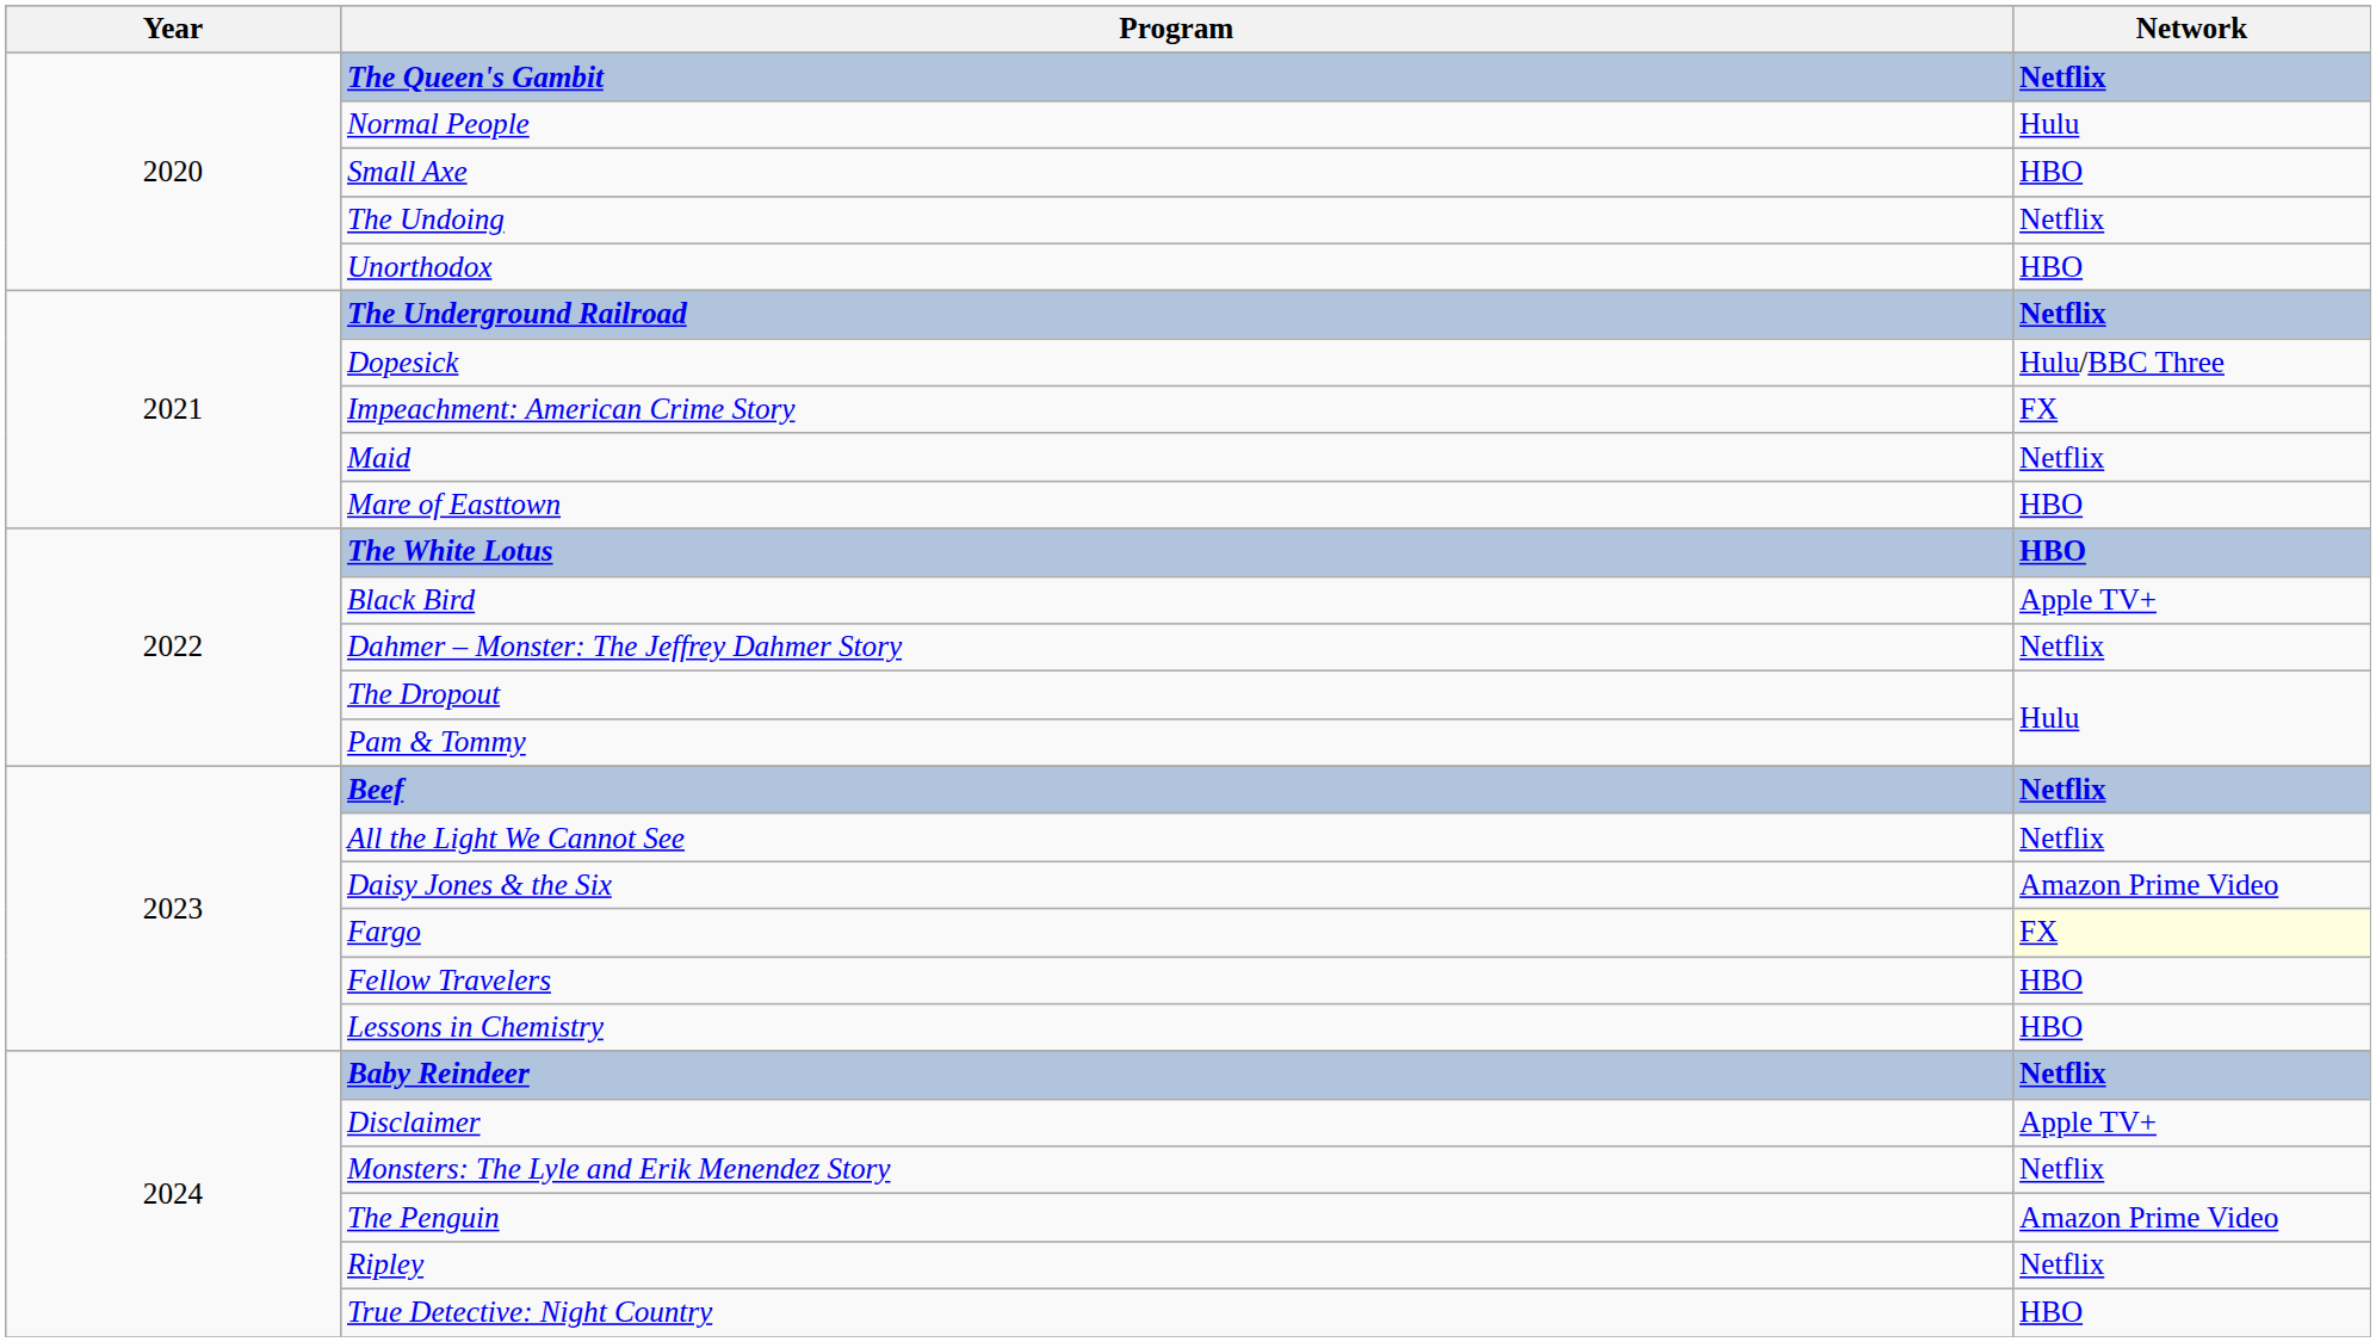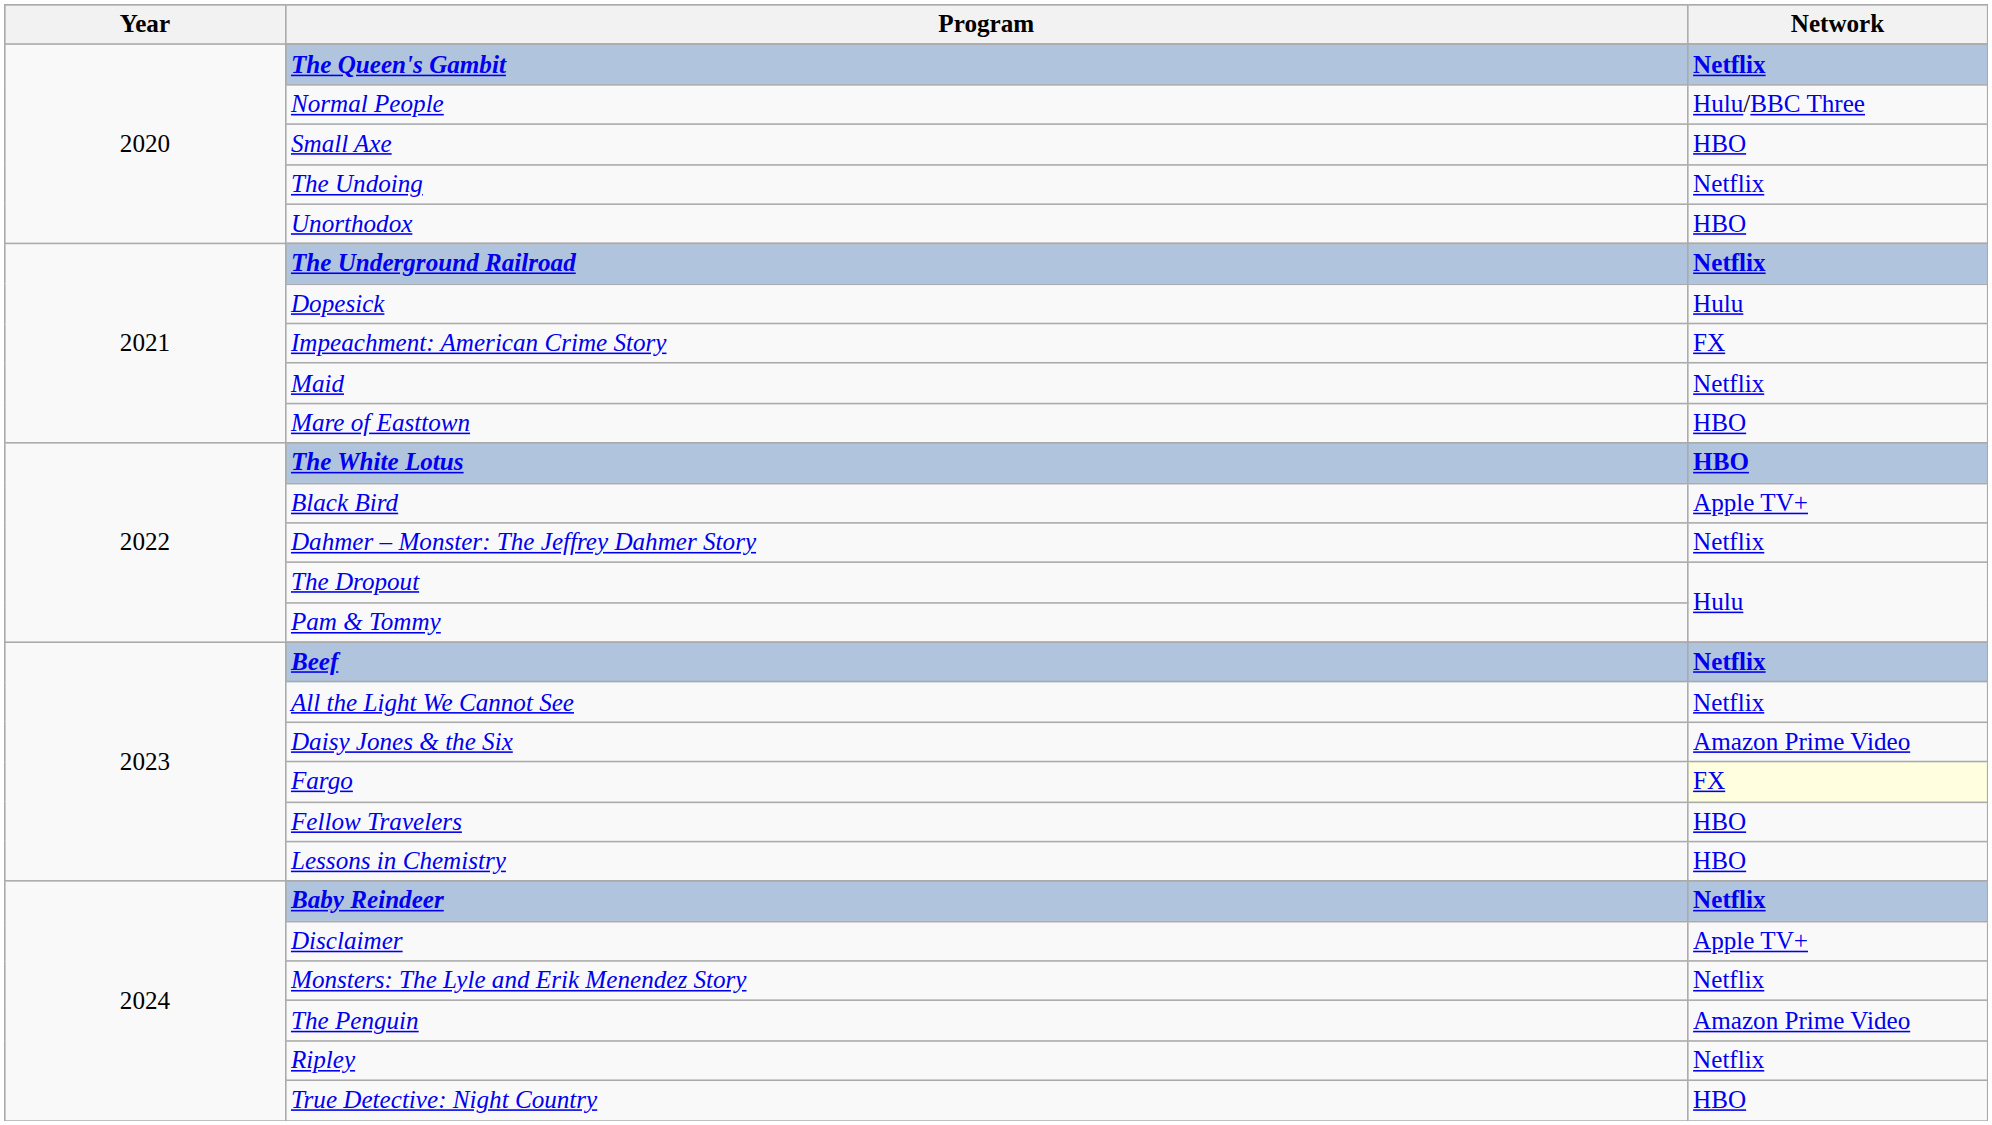Normal People | Network: Hulu -> Hulu/BBC Three
Dopesick | Network: Hulu/BBC Three -> Hulu
